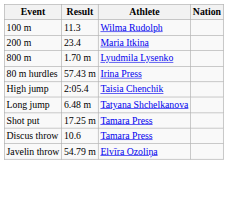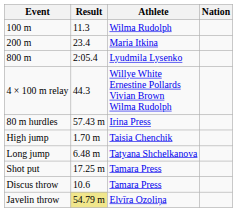800 m | Result: 1.70 m -> 2:05.4
+ row: 4 × 100 m relay | 44.3 | Willye White Ernestine Pollards Vivian Brown Wilma Rudolph
High jump | Result: 2:05.4 -> 1.70 m
Javelin throw | Result: no background -> khaki background
